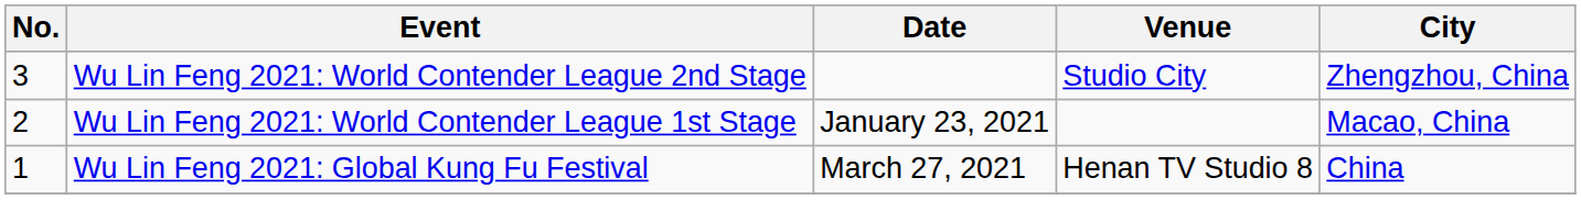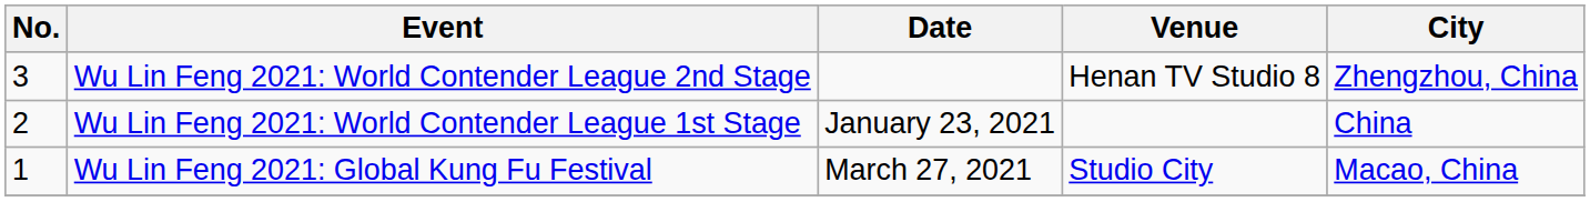Wu Lin Feng 2021: World Contender League 2nd Stage | Venue: Studio City -> Henan TV Studio 8
Wu Lin Feng 2021: World Contender League 1st Stage | City: Macao, China -> China
Wu Lin Feng 2021: Global Kung Fu Festival | Venue: Henan TV Studio 8 -> Studio City
Wu Lin Feng 2021: Global Kung Fu Festival | City: China -> Macao, China
